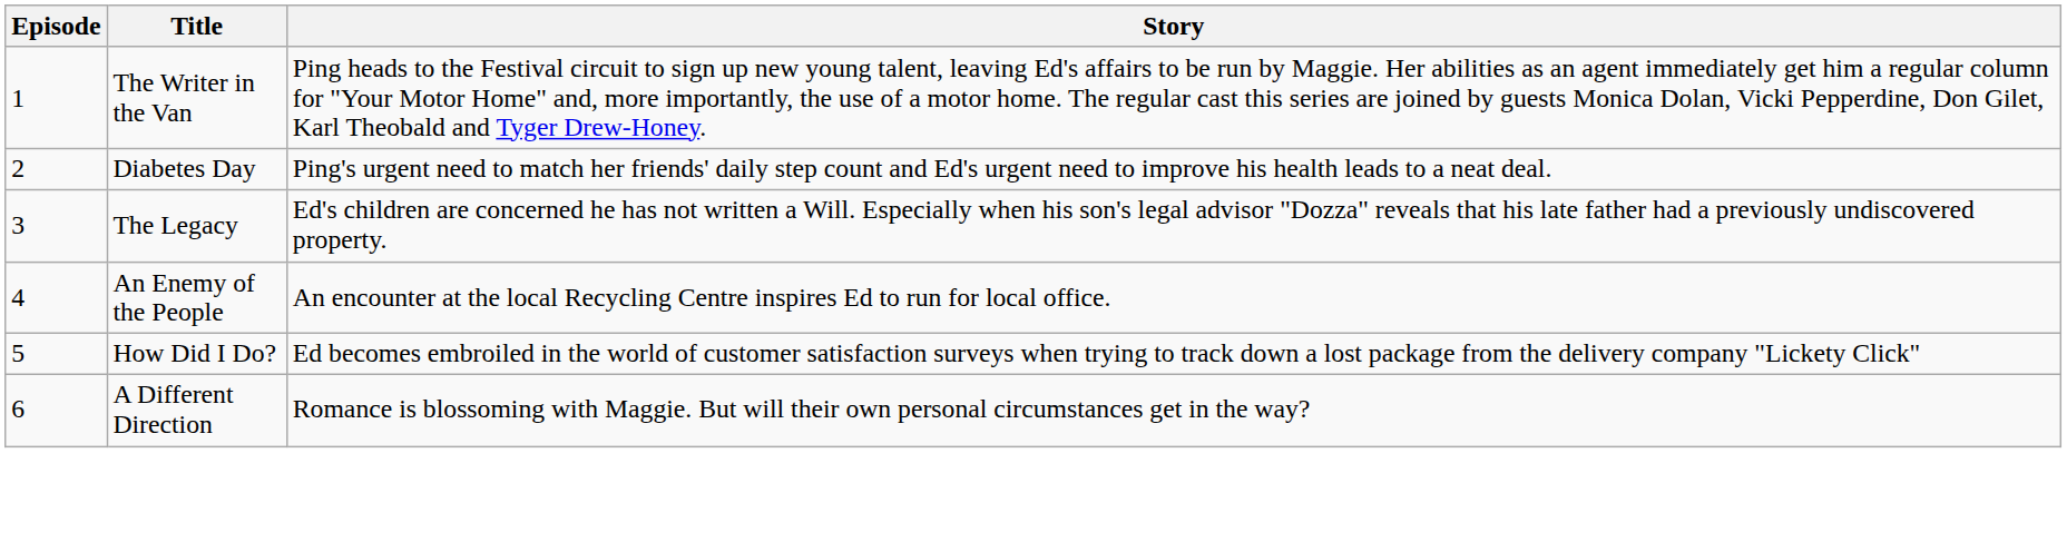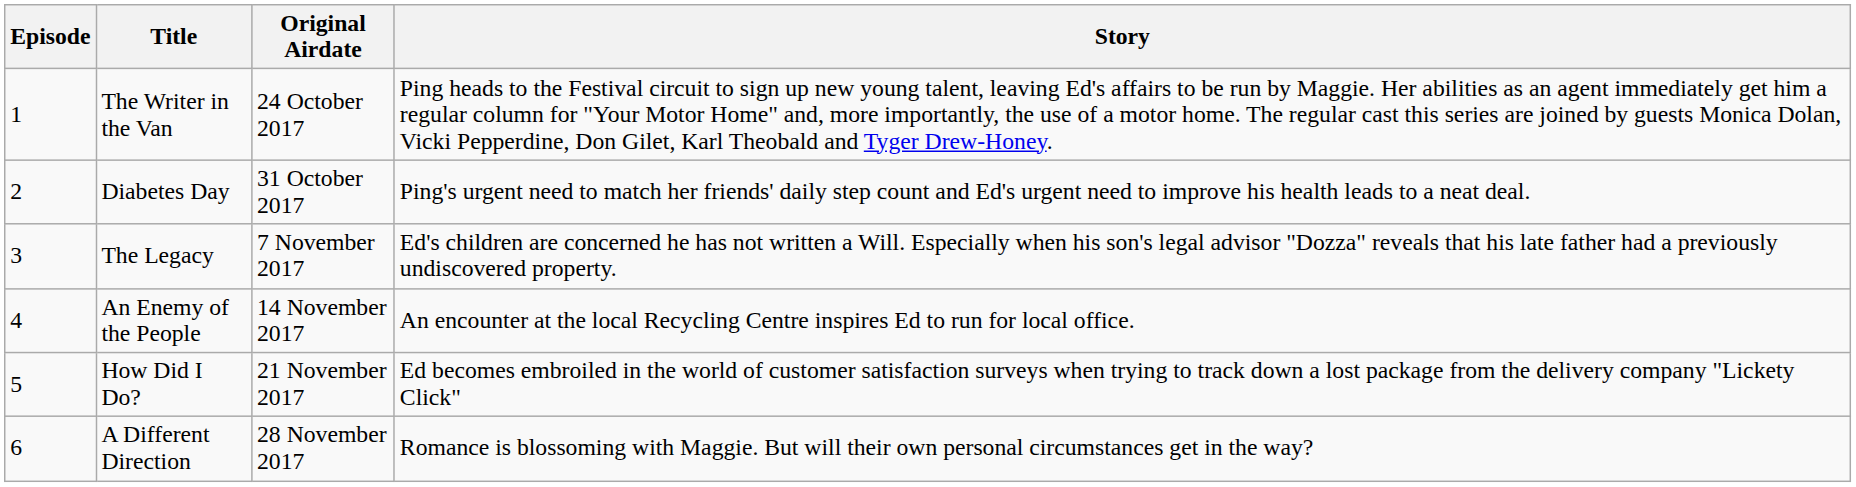+ column: Original Airdate | 24 October 2017 | 31 October 2017 | 7 November 2017 | 14 November 2017 | 21 November 2017 | 28 November 2017
